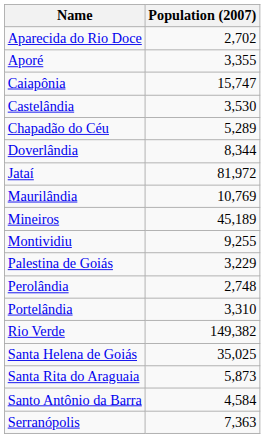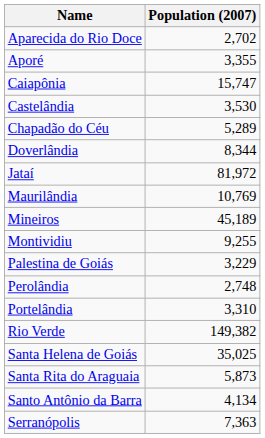Santo Antônio da Barra | Population (2007): 4,584 -> 4,134
